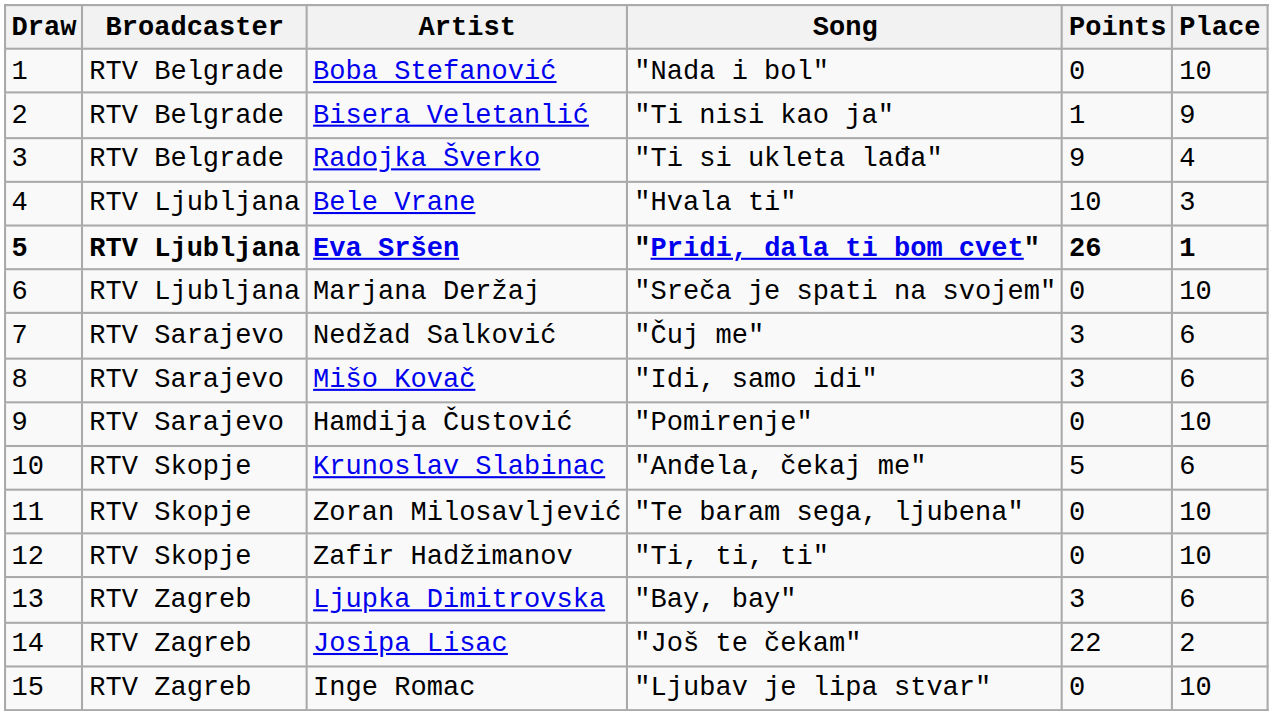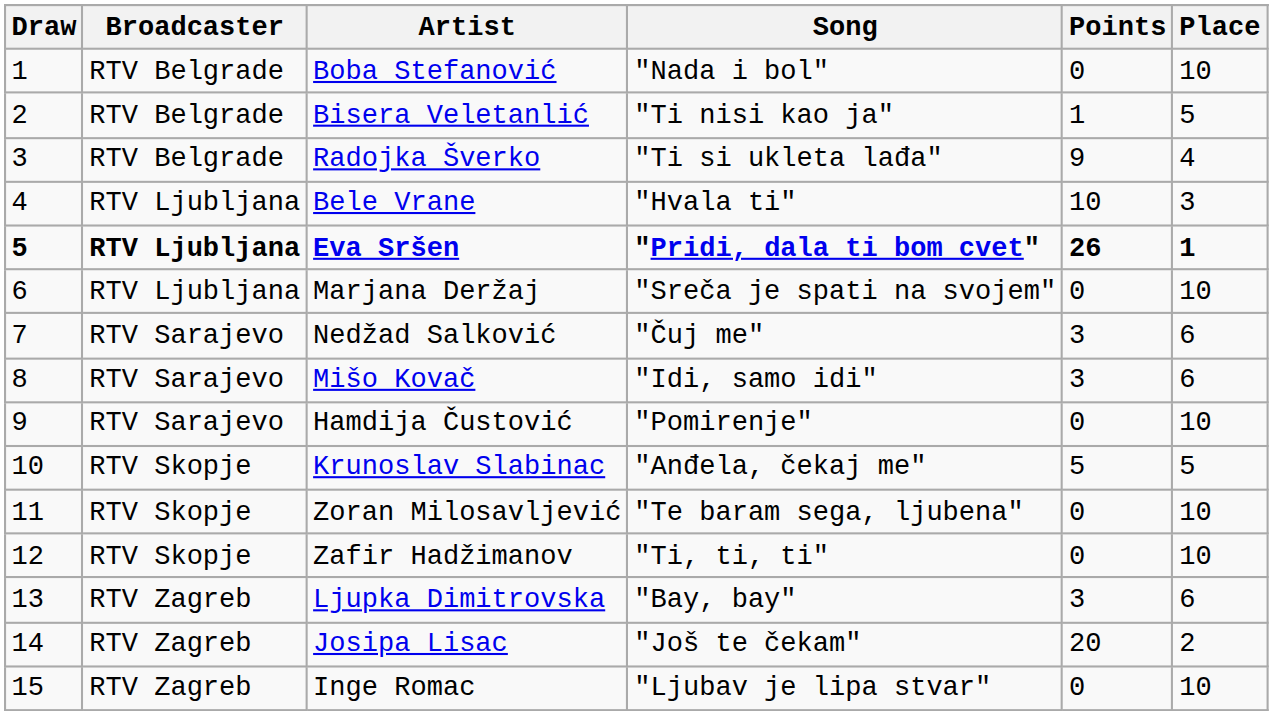Bisera Veletanlić | Place: 9 -> 5
Krunoslav Slabinac | Place: 6 -> 5
Josipa Lisac | Points: 22 -> 20
